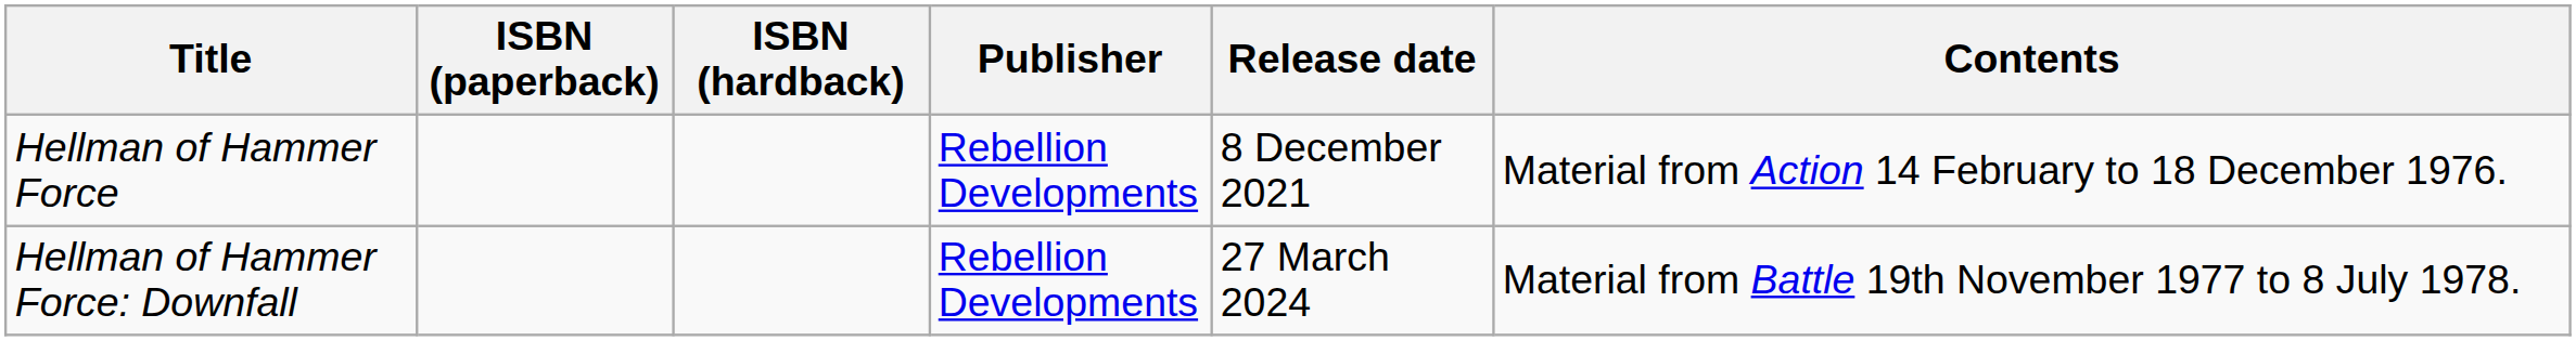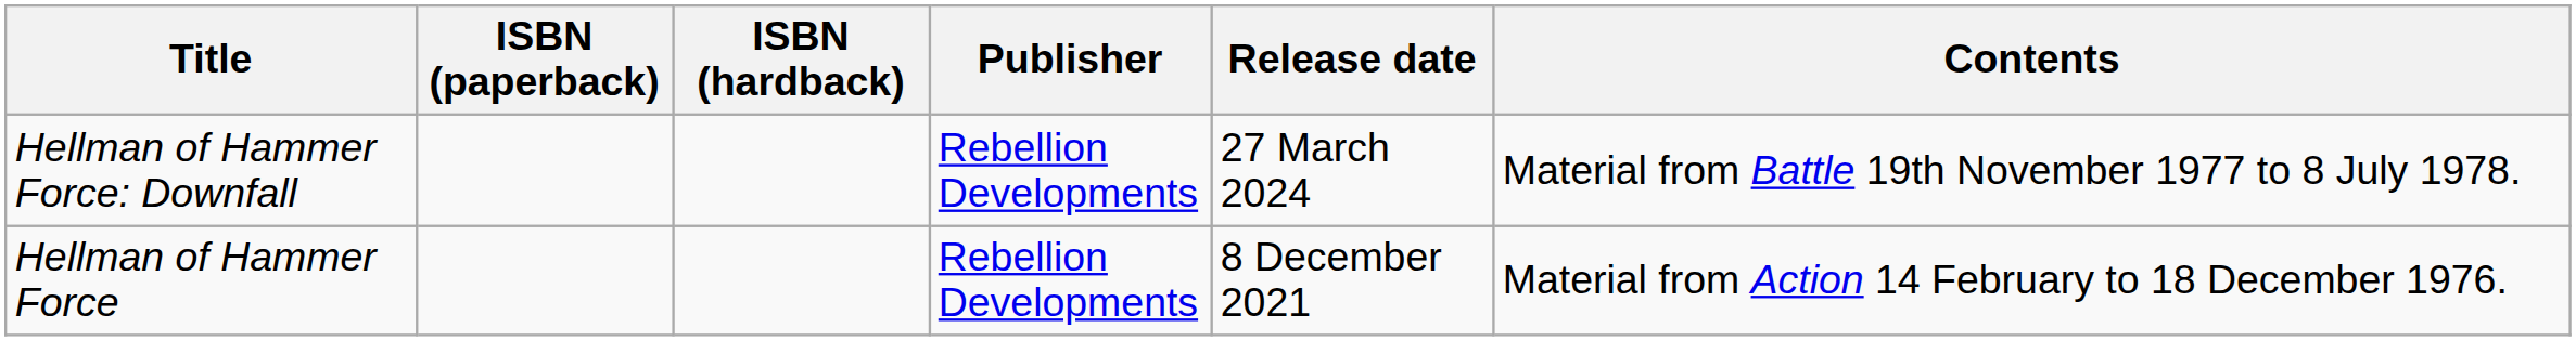rows swapped: Hellman of Hammer Force <-> Hellman of Hammer Force: Downfall
